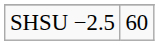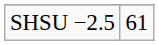SHSU −2.5 | column 2: 60 -> 61
